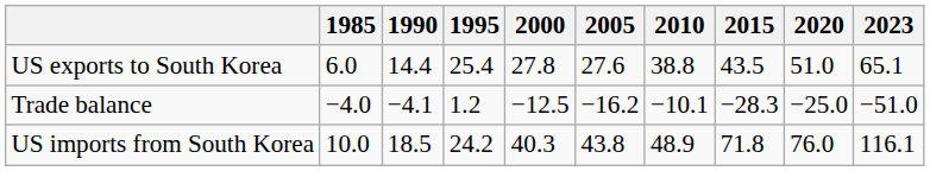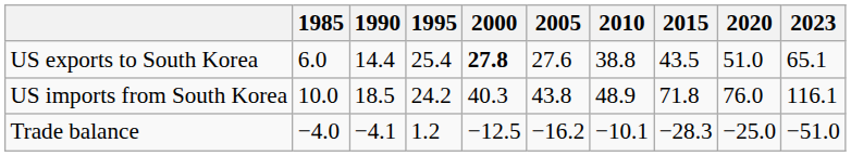US exports to South Korea | 2000: normal -> bold
rows swapped: US imports from South Korea <-> Trade balance
